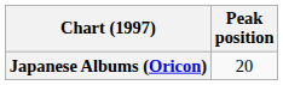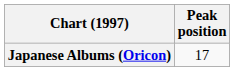Japanese Albums (Oricon) | Peak position: 20 -> 17
